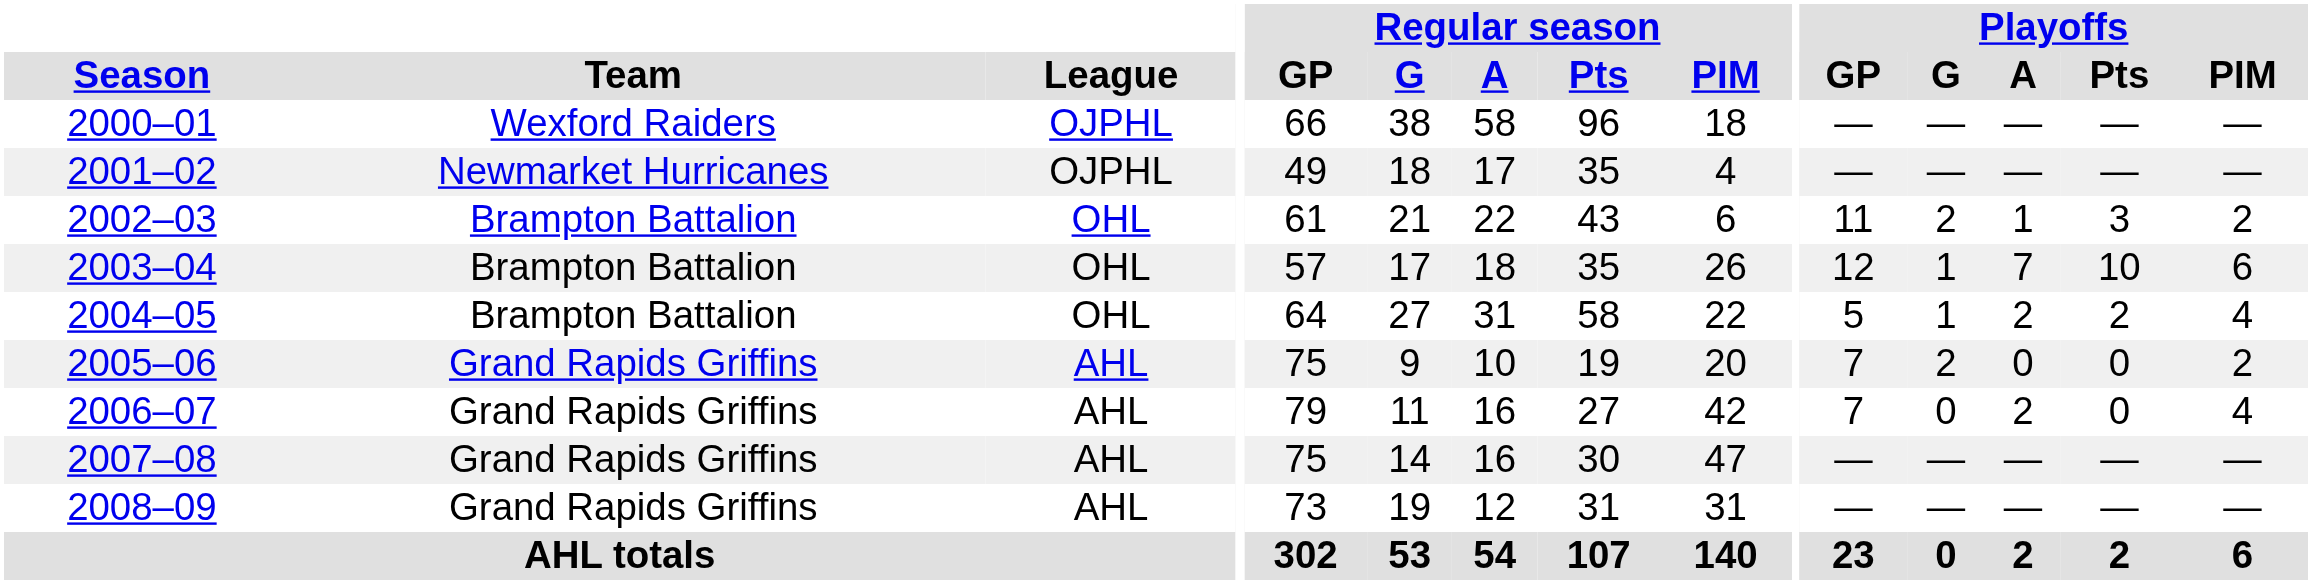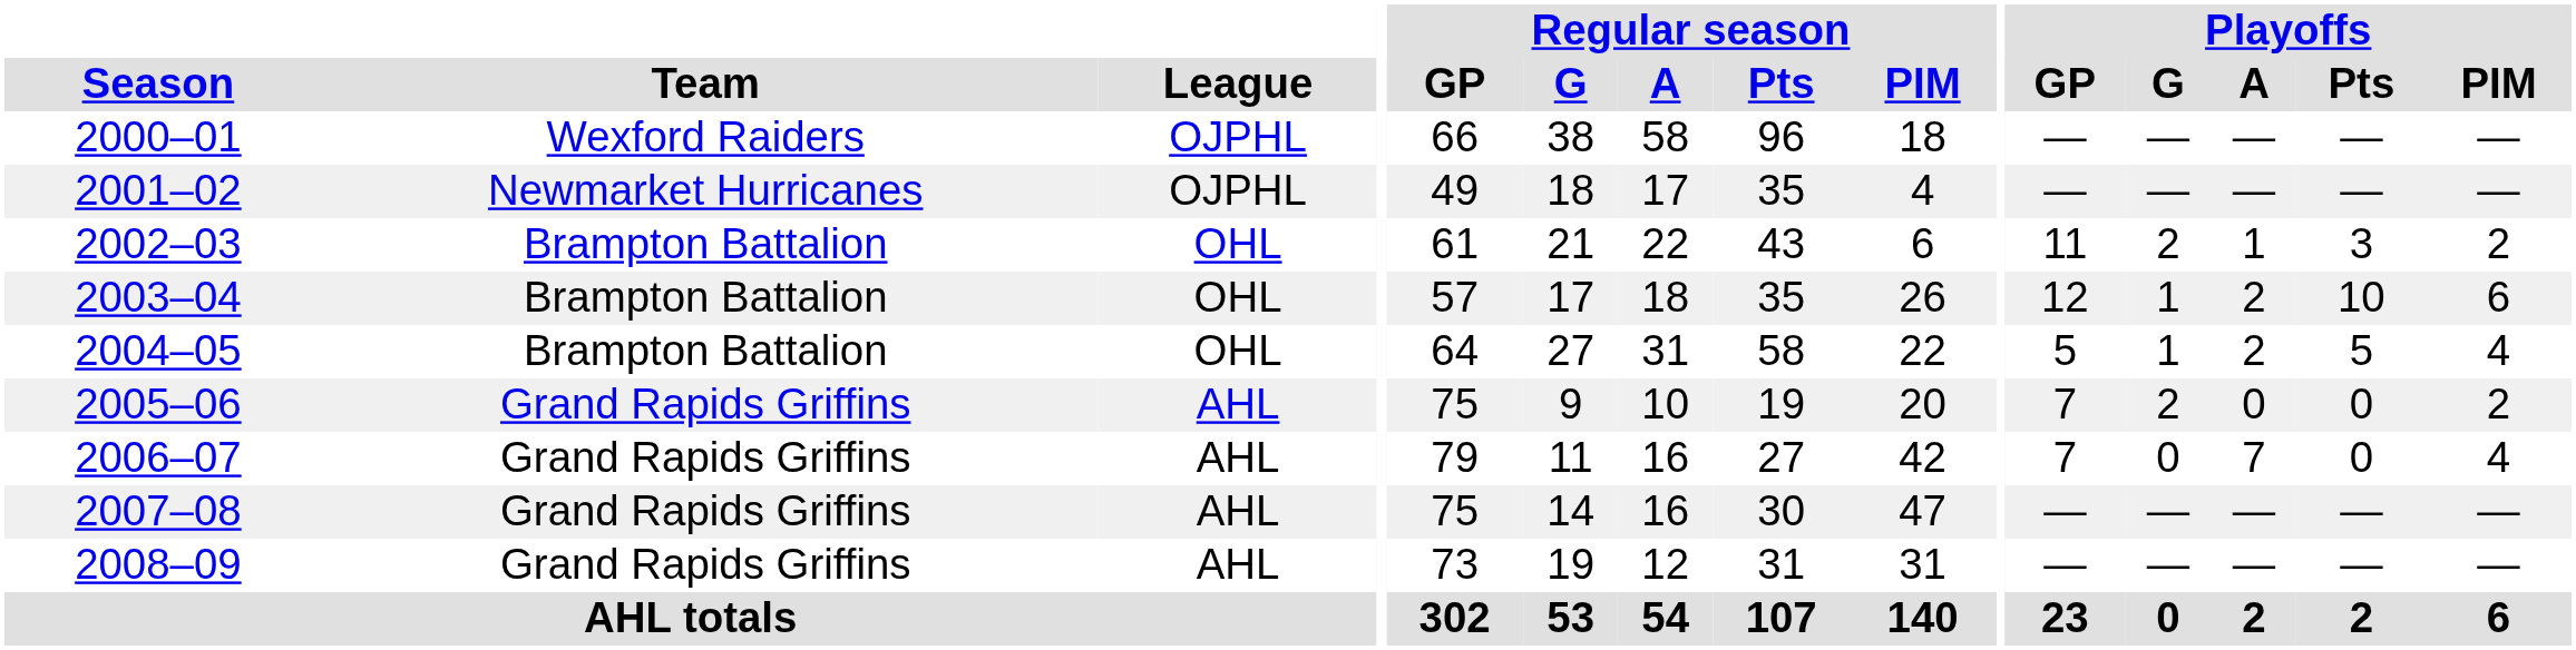2003–04 | Playoffs / A: 7 -> 2
2004–05 | Playoffs / Pts: 2 -> 5
2006–07 | Playoffs / A: 2 -> 7
